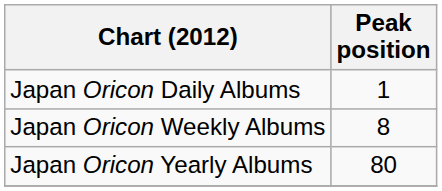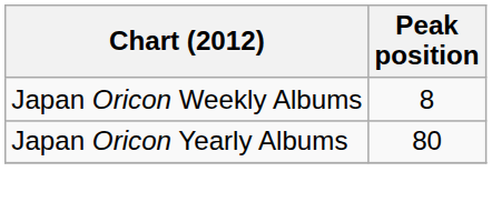- row: Japan Oricon Daily Albums | 1
